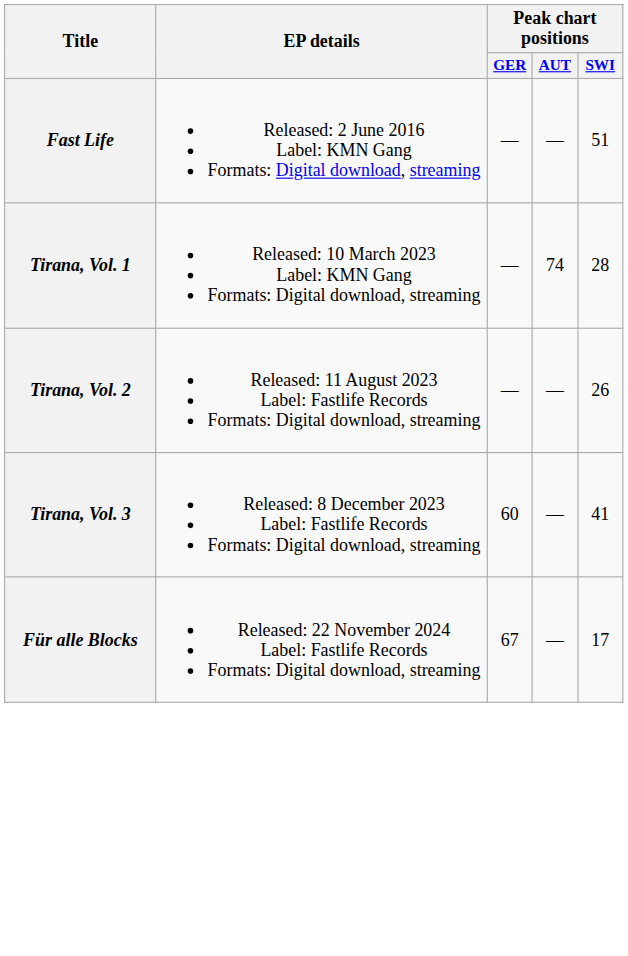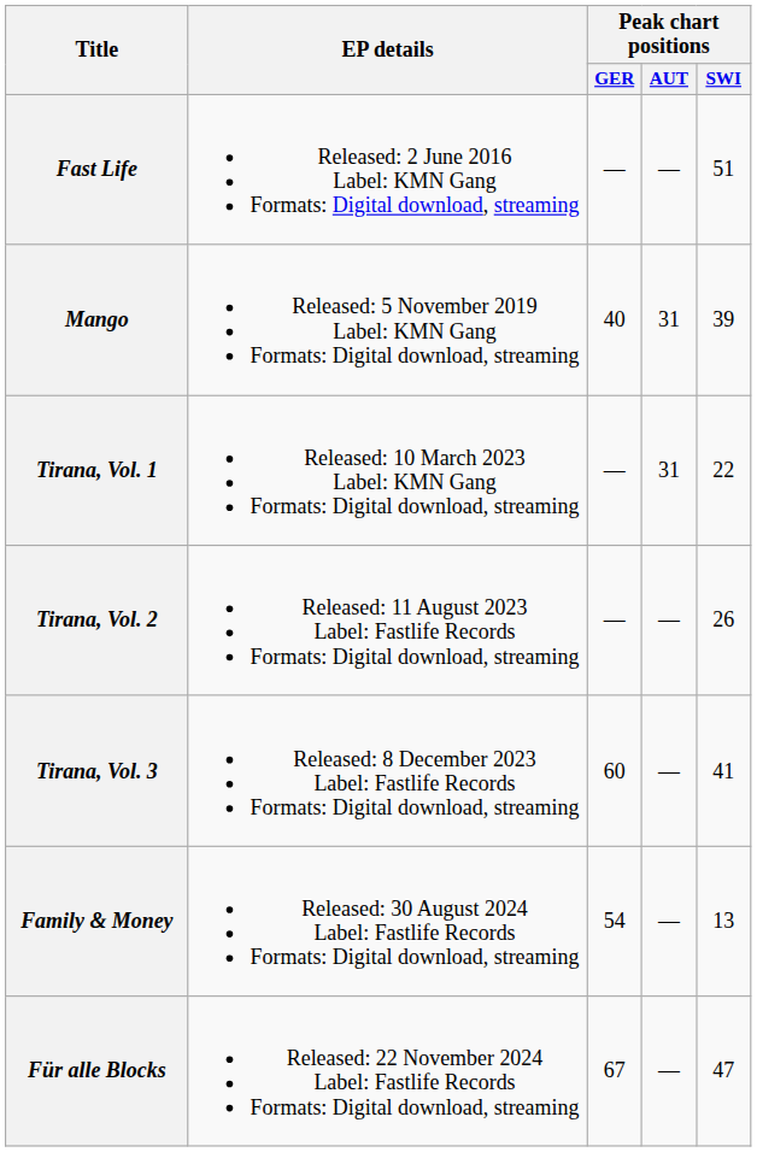+ row: Mango | Released: 5 November 2019 Label: KMN Gang Formats: Digital download, streaming | 40 | 31 | 39
Tirana, Vol. 1 | Peak chart positions / AUT: 74 -> 31
Tirana, Vol. 1 | Peak chart positions / SWI: 28 -> 22
+ row: Family & Money | Released: 30 August 2024 Label: Fastlife Records Formats: Digital download, streaming | 54 | — | 13
Für alle Blocks | Peak chart positions / SWI: 17 -> 47
